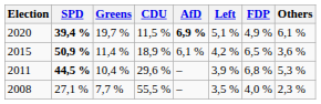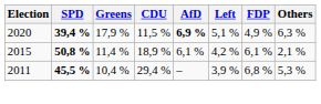2020 | Greens: 19,7 % -> 17,9 %
2020 | Others: 6,1 % -> 6,3 %
2015 | SPD: 50,9 % -> 50,8 %
2015 | FDP: 6,5 % -> 6,1 %
2015 | Others: 3,6 % -> 2,1 %
2011 | SPD: 44,5 % -> 45,5 %
2011 | CDU: 29,6 % -> 29,4 %
- row: 2008 | 27,1 % | 7,7 % | 55,5 % | – | 3,5 % | 4,0 % | 2,3 %
